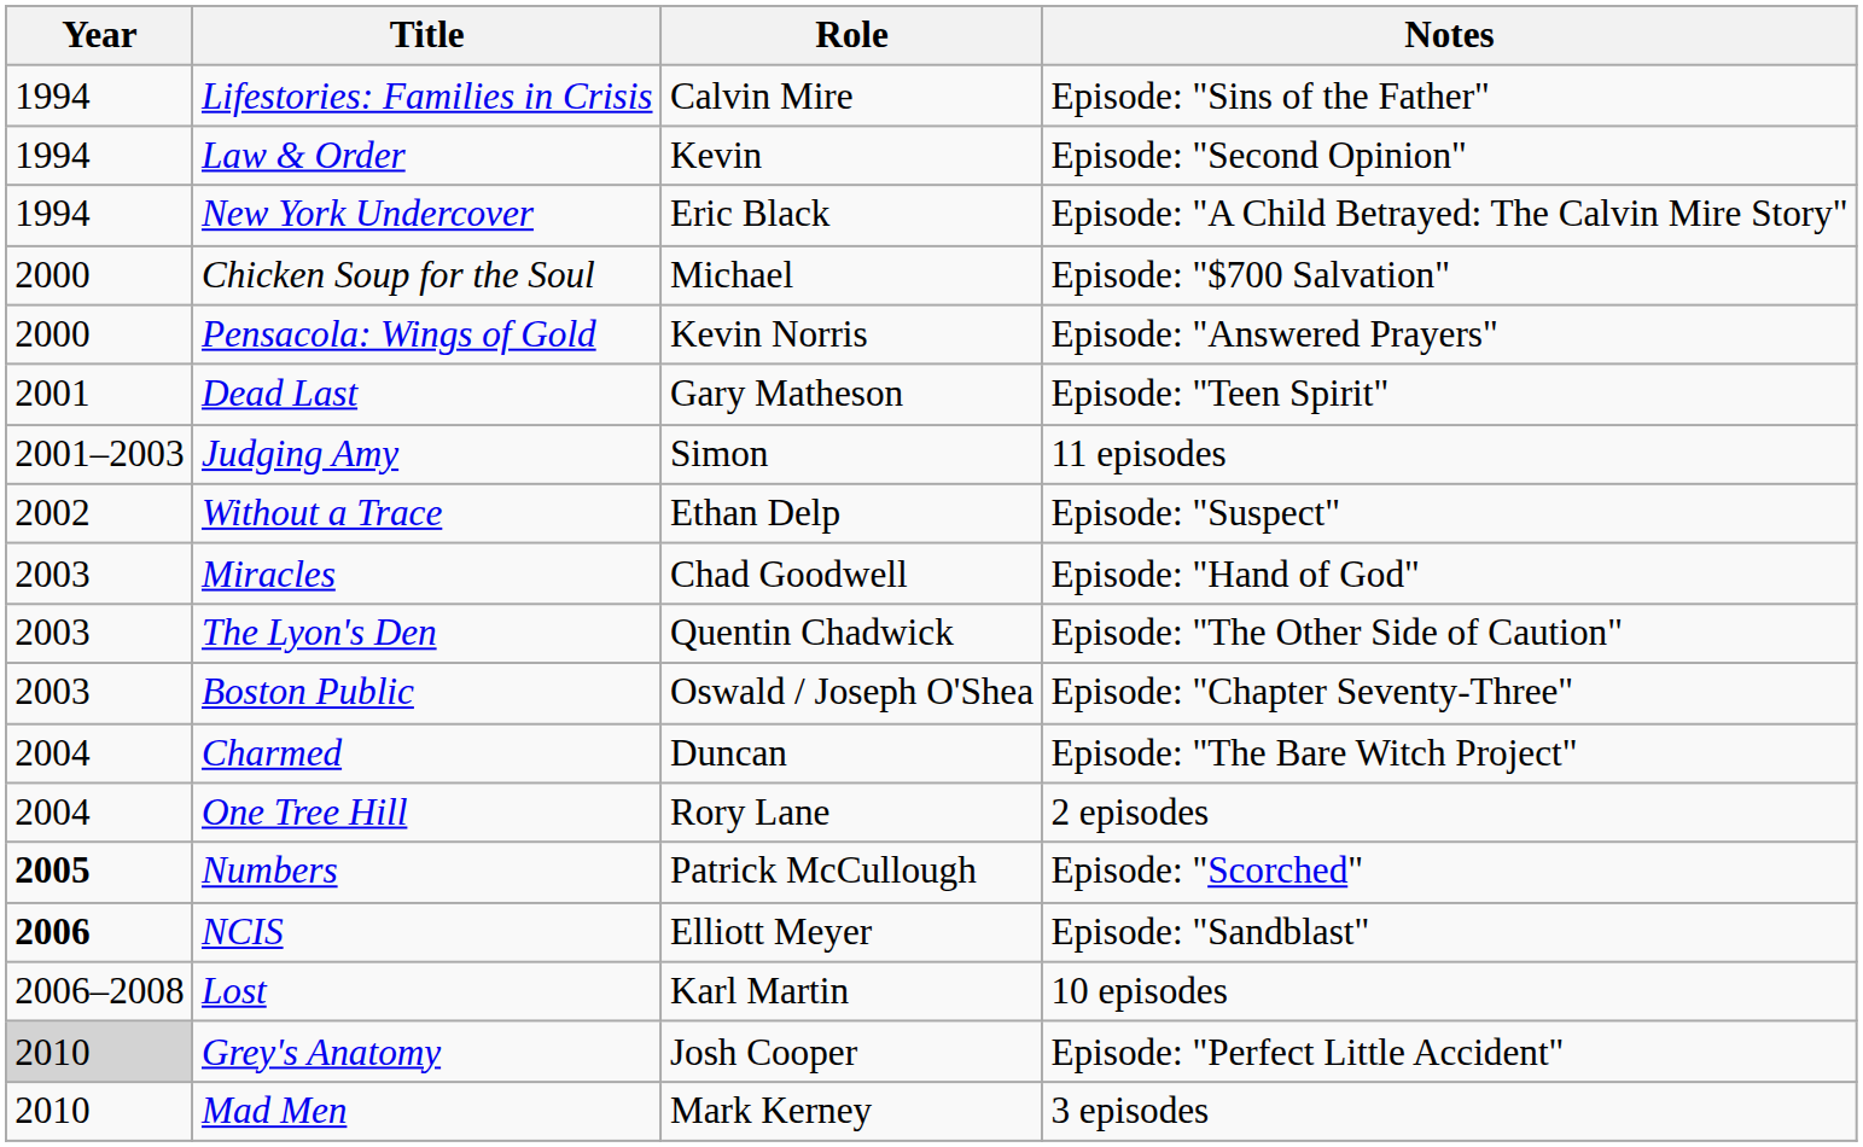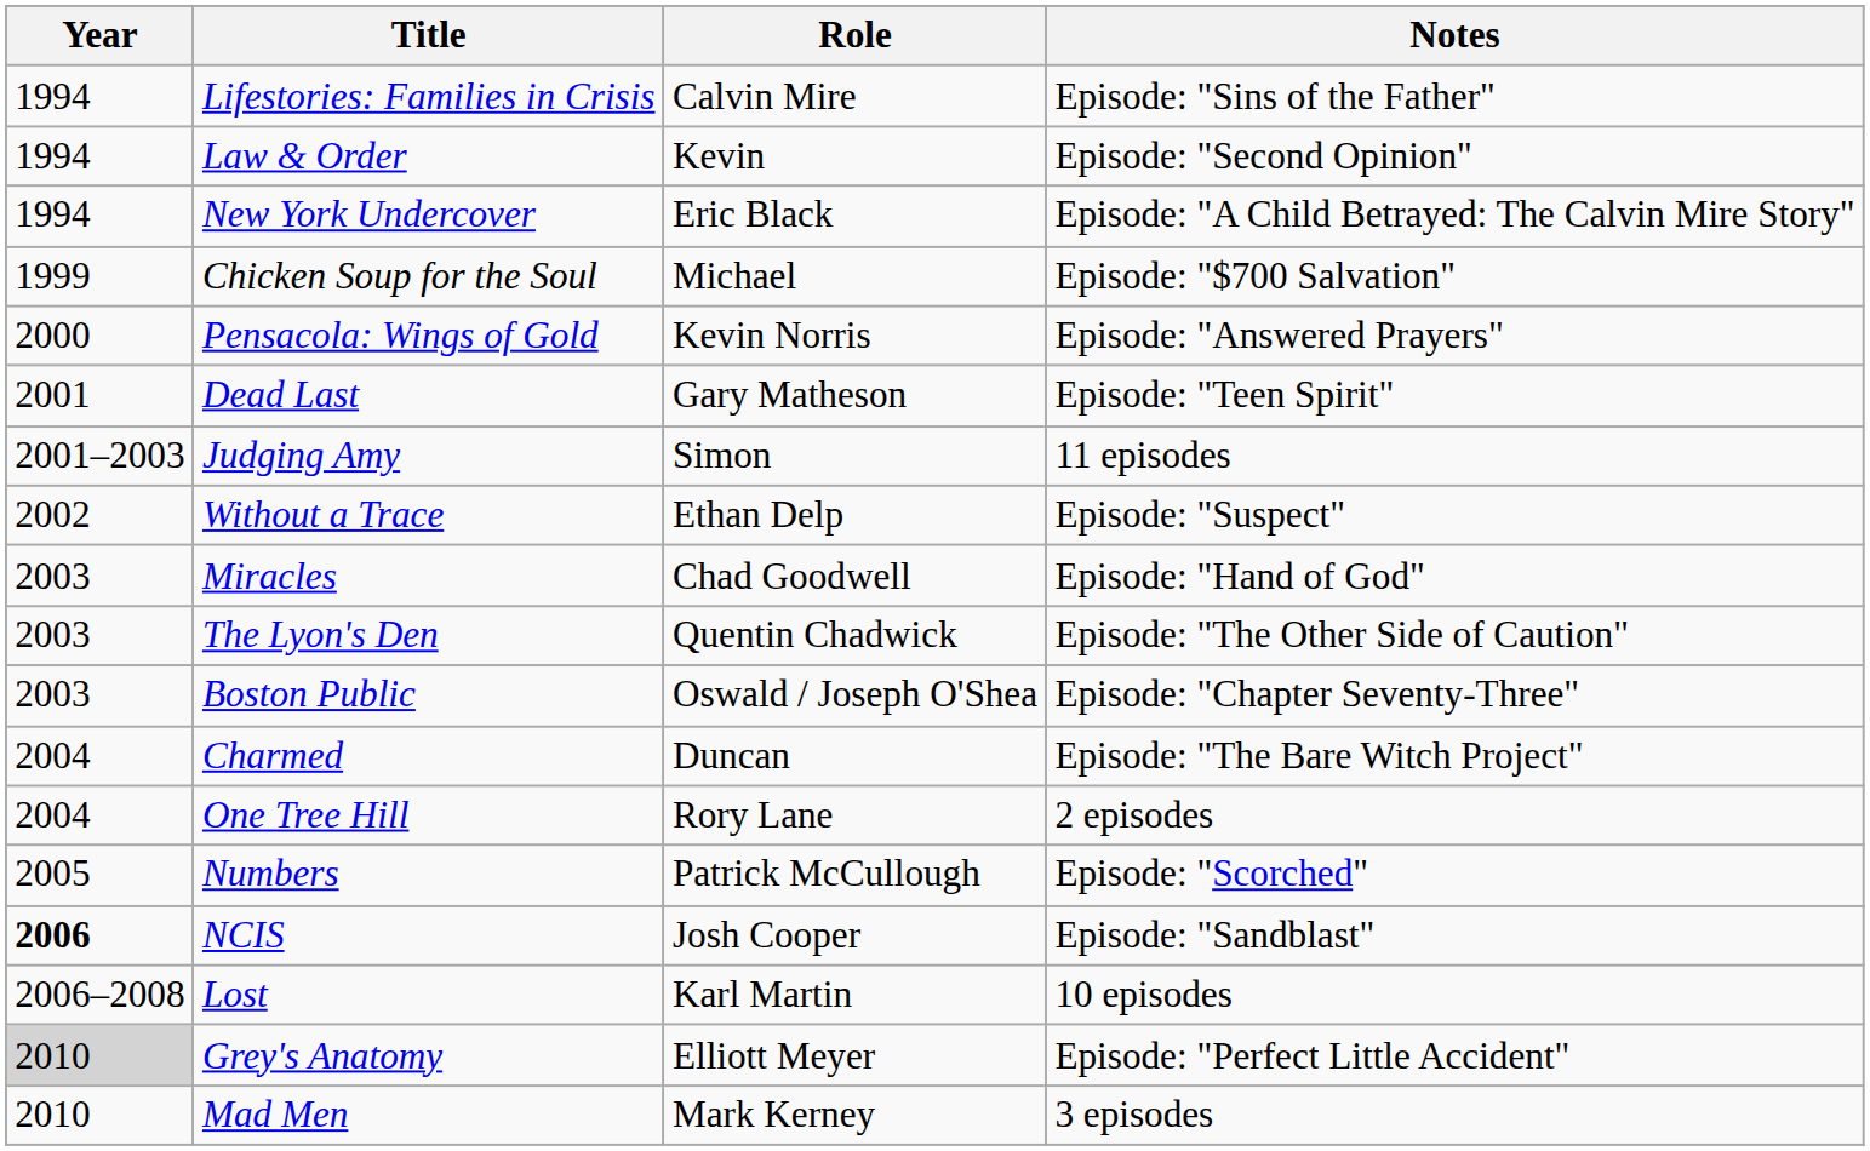Chicken Soup for the Soul | Year: 2000 -> 1999
Numbers | Year: bold -> normal
NCIS | Role: Elliott Meyer -> Josh Cooper
Grey's Anatomy | Role: Josh Cooper -> Elliott Meyer
